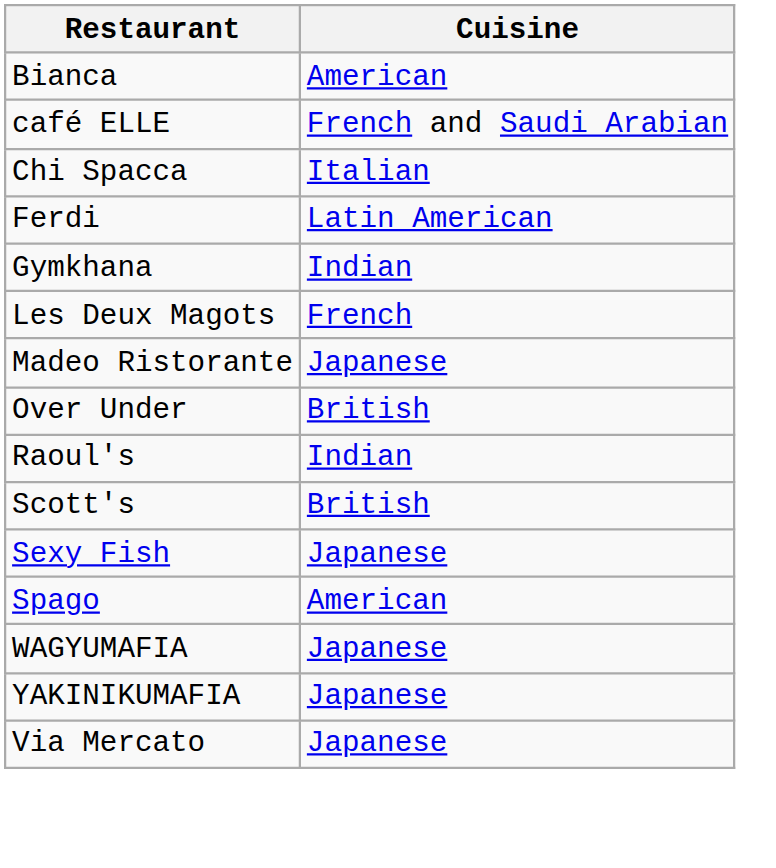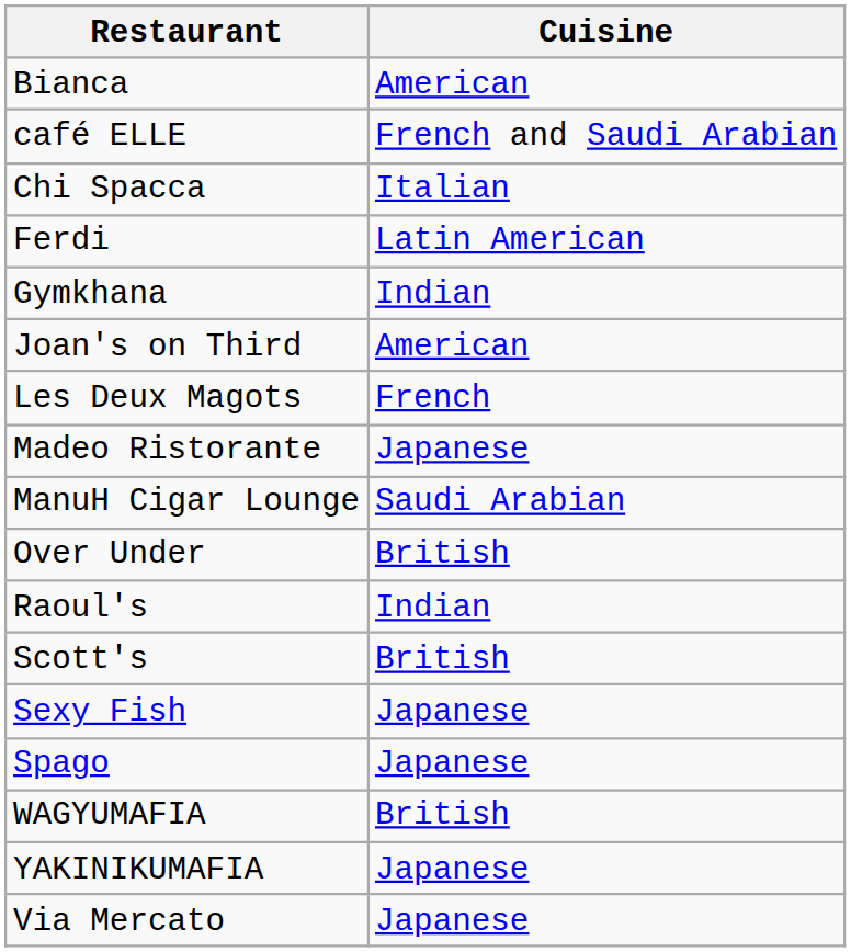+ row: Joan's on Third | American
+ row: ManuH Cigar Lounge | Saudi Arabian
Spago | Cuisine: American -> Japanese
WAGYUMAFIA | Cuisine: Japanese -> British
